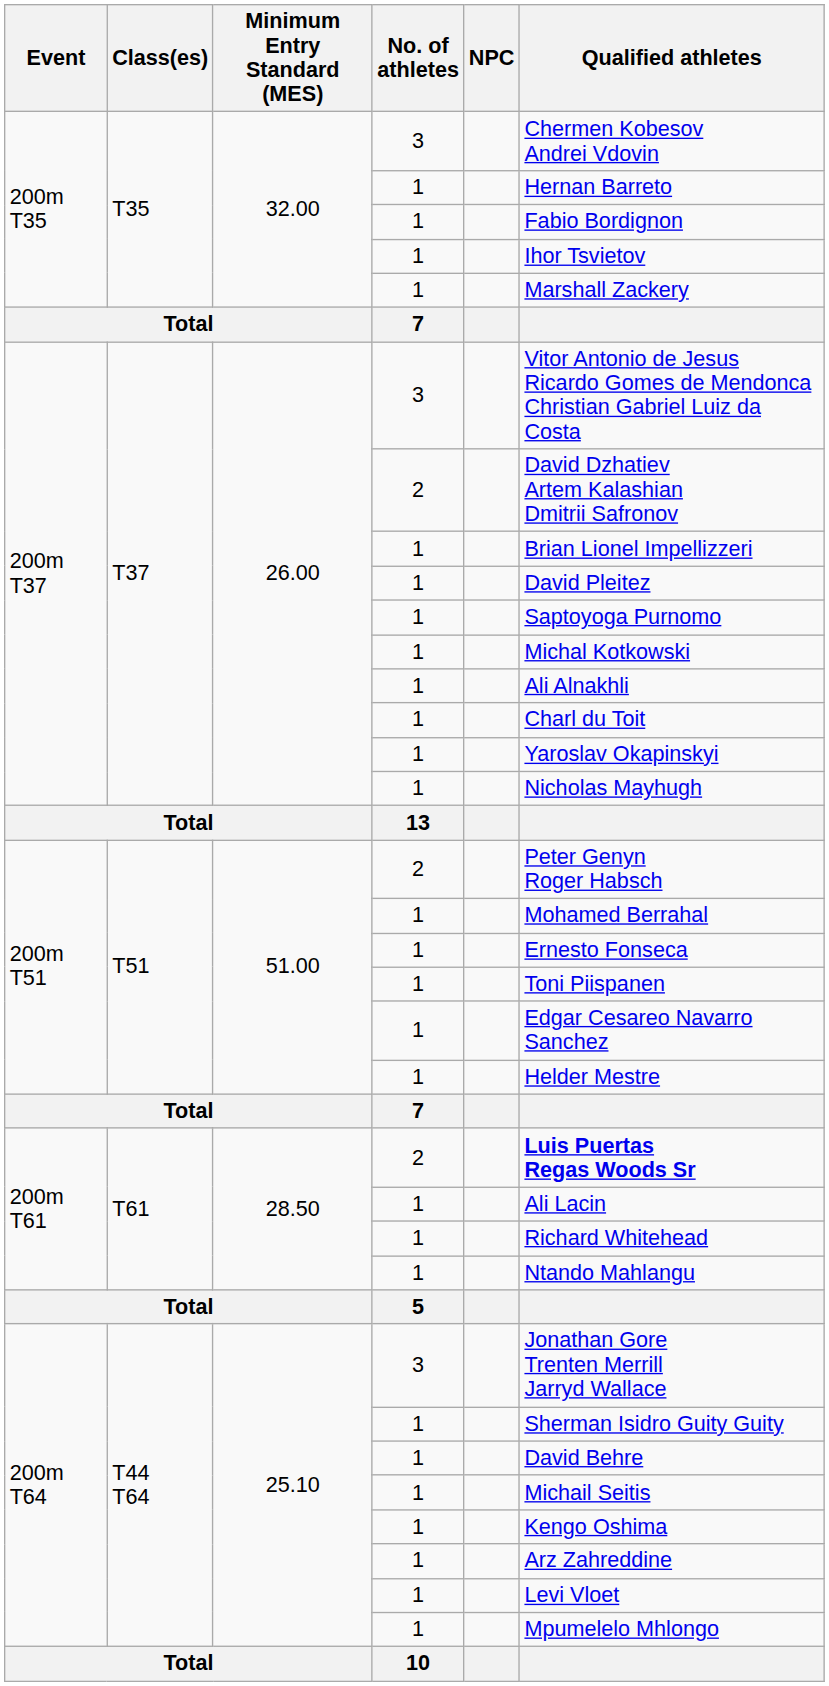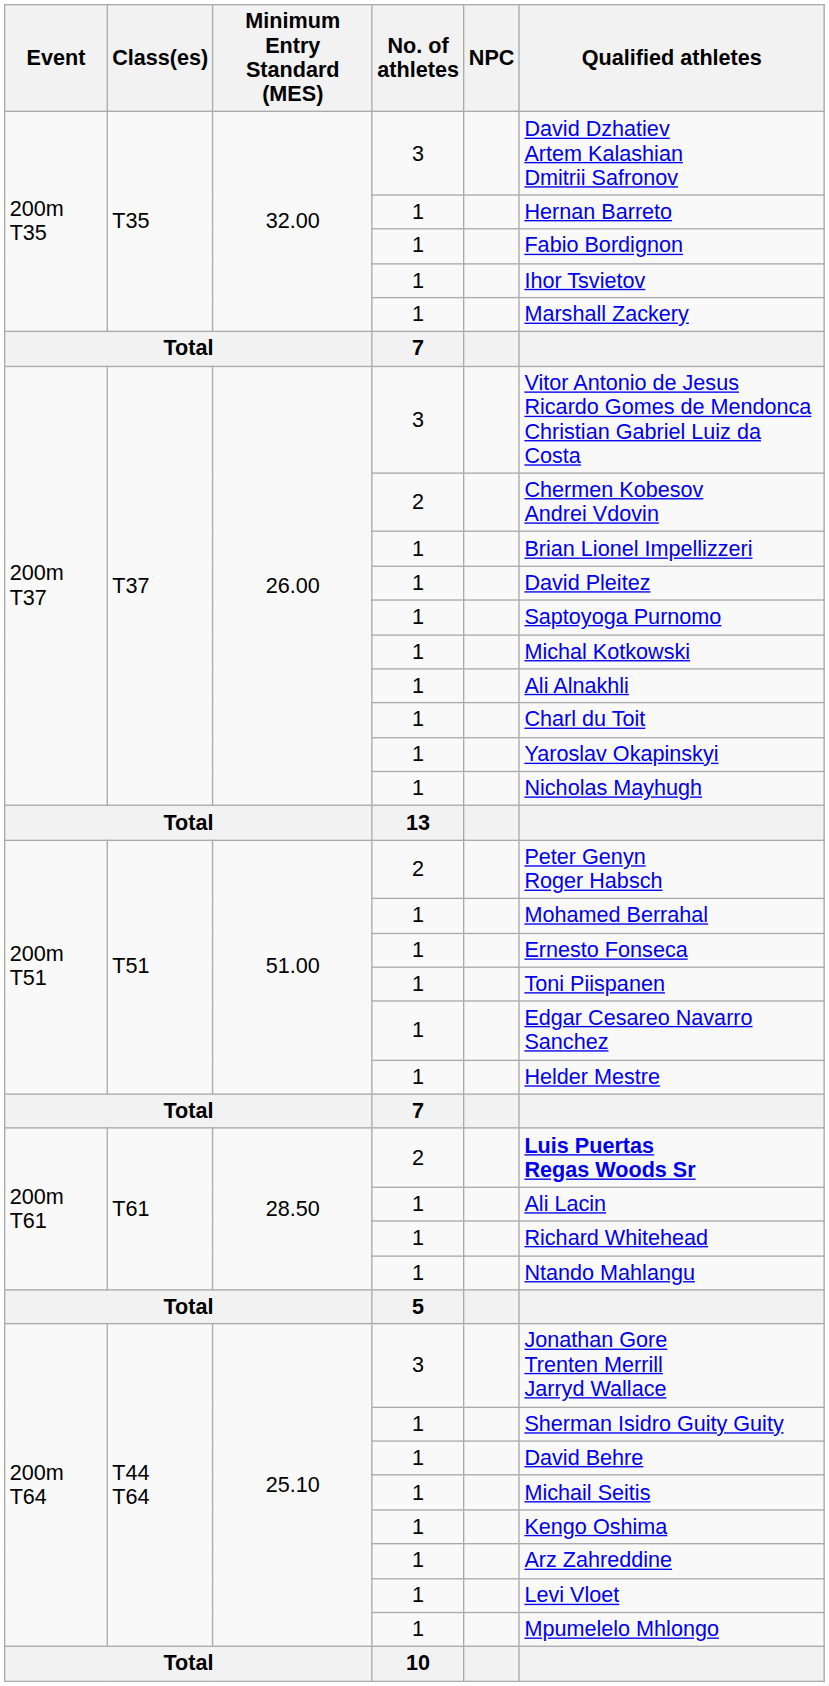200m T35 / 3 | Qualified athletes: Chermen Kobesov Andrei Vdovin -> David Dzhatiev Artem Kalashian Dmitrii Safronov
200m T37 / 2 | Qualified athletes: David Dzhatiev Artem Kalashian Dmitrii Safronov -> Chermen Kobesov Andrei Vdovin
